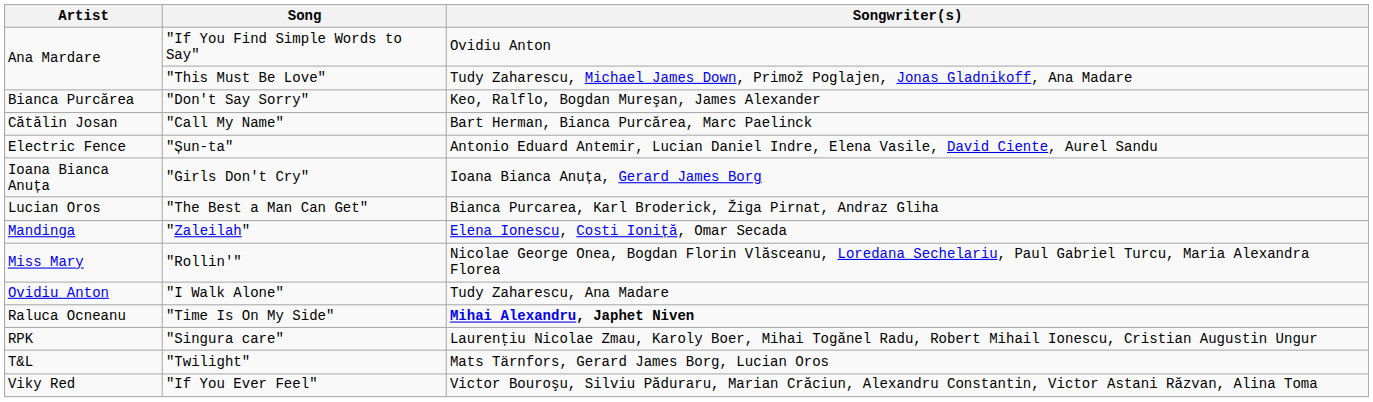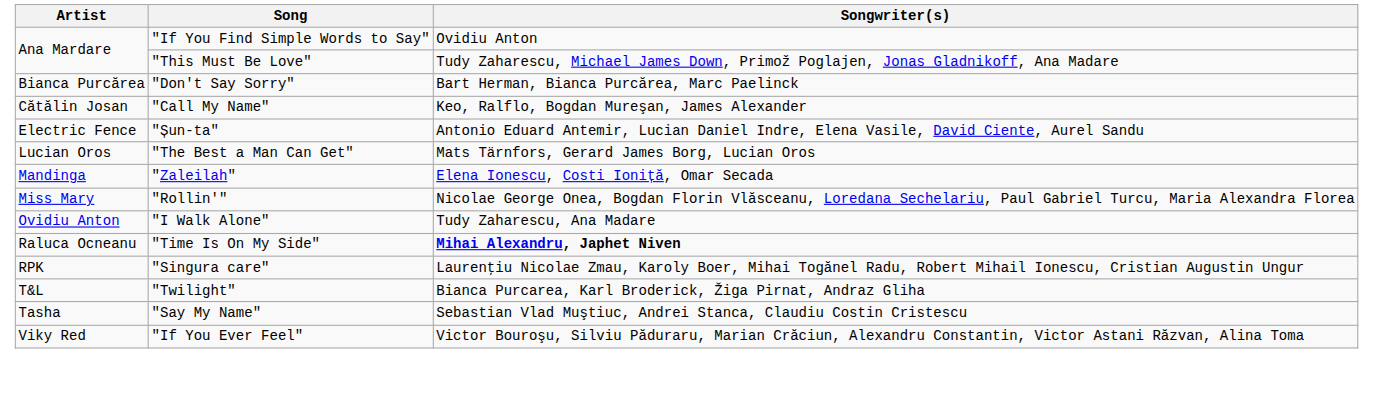"Don't Say Sorry" | Songwriter(s): Keo, Ralflo, Bogdan Mureşan, James Alexander -> Bart Herman, Bianca Purcărea, Marc Paelinck
"Call My Name" | Songwriter(s): Bart Herman, Bianca Purcărea, Marc Paelinck -> Keo, Ralflo, Bogdan Mureşan, James Alexander
- row: Ioana Bianca Anuța | "Girls Don't Cry" | Ioana Bianca Anuța, Gerard James Borg
"The Best a Man Can Get" | Songwriter(s): Bianca Purcarea, Karl Broderick, Žiga Pirnat, Andraz Gliha -> Mats Tärnfors, Gerard James Borg, Lucian Oros
"Twilight" | Songwriter(s): Mats Tärnfors, Gerard James Borg, Lucian Oros -> Bianca Purcarea, Karl Broderick, Žiga Pirnat, Andraz Gliha
+ row: Tasha | "Say My Name" | Sebastian Vlad Muştiuc, Andrei Stanca, Claudiu Costin Cristescu
